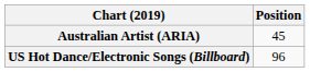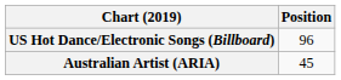rows swapped: Australian Artist (ARIA) <-> US Hot Dance/Electronic Songs (Billboard)
